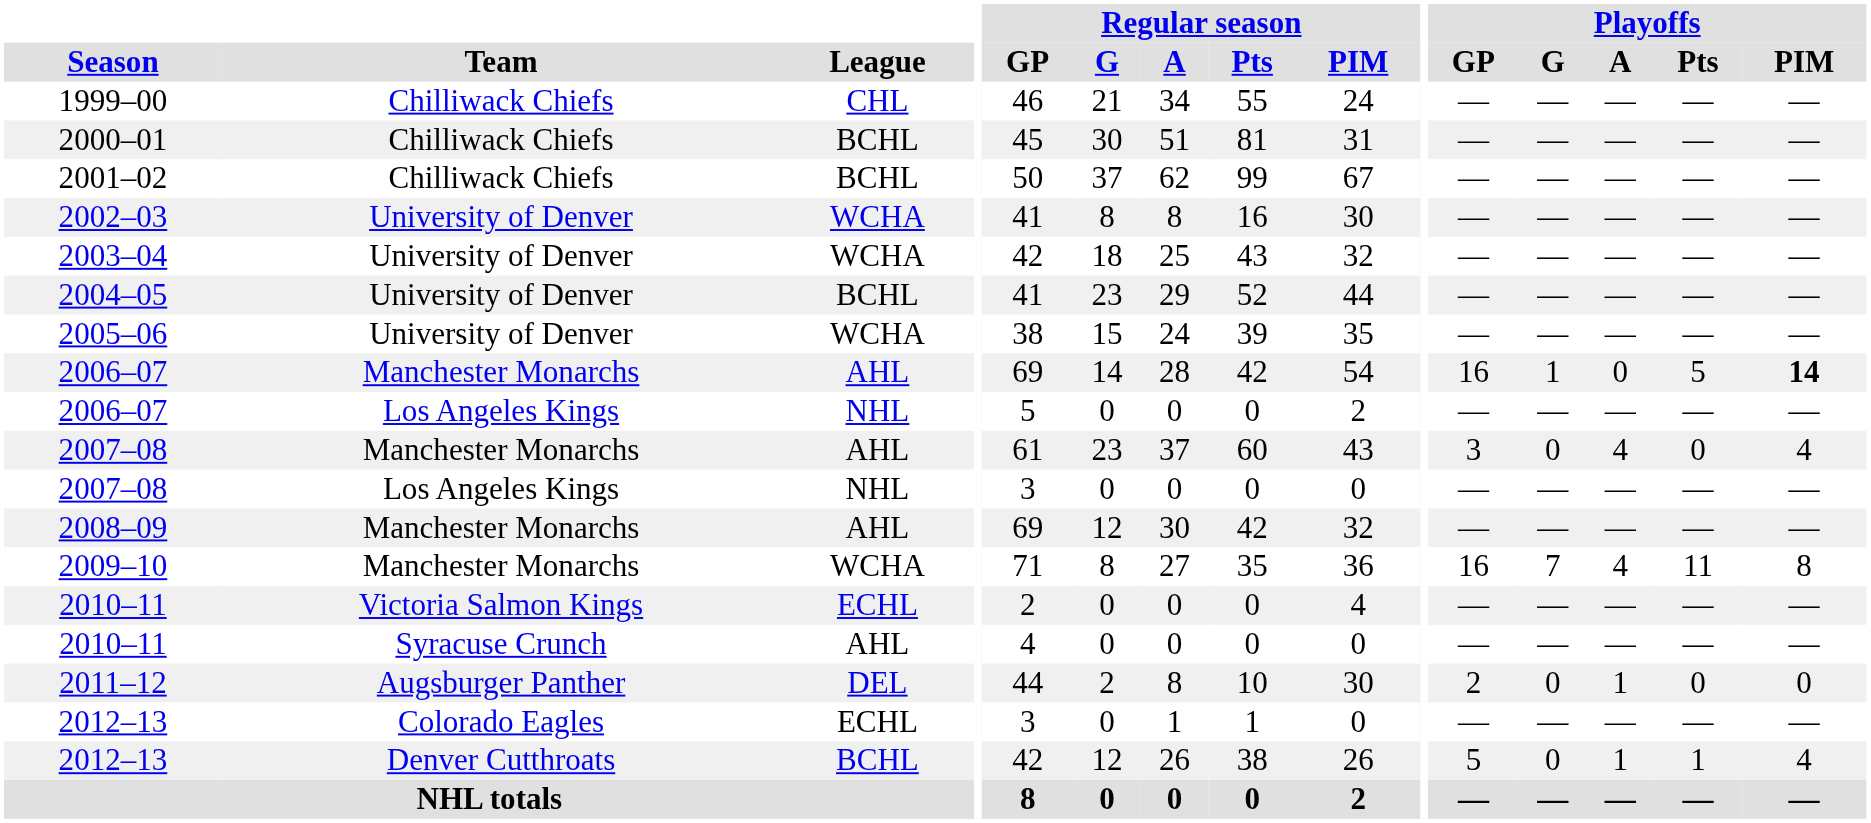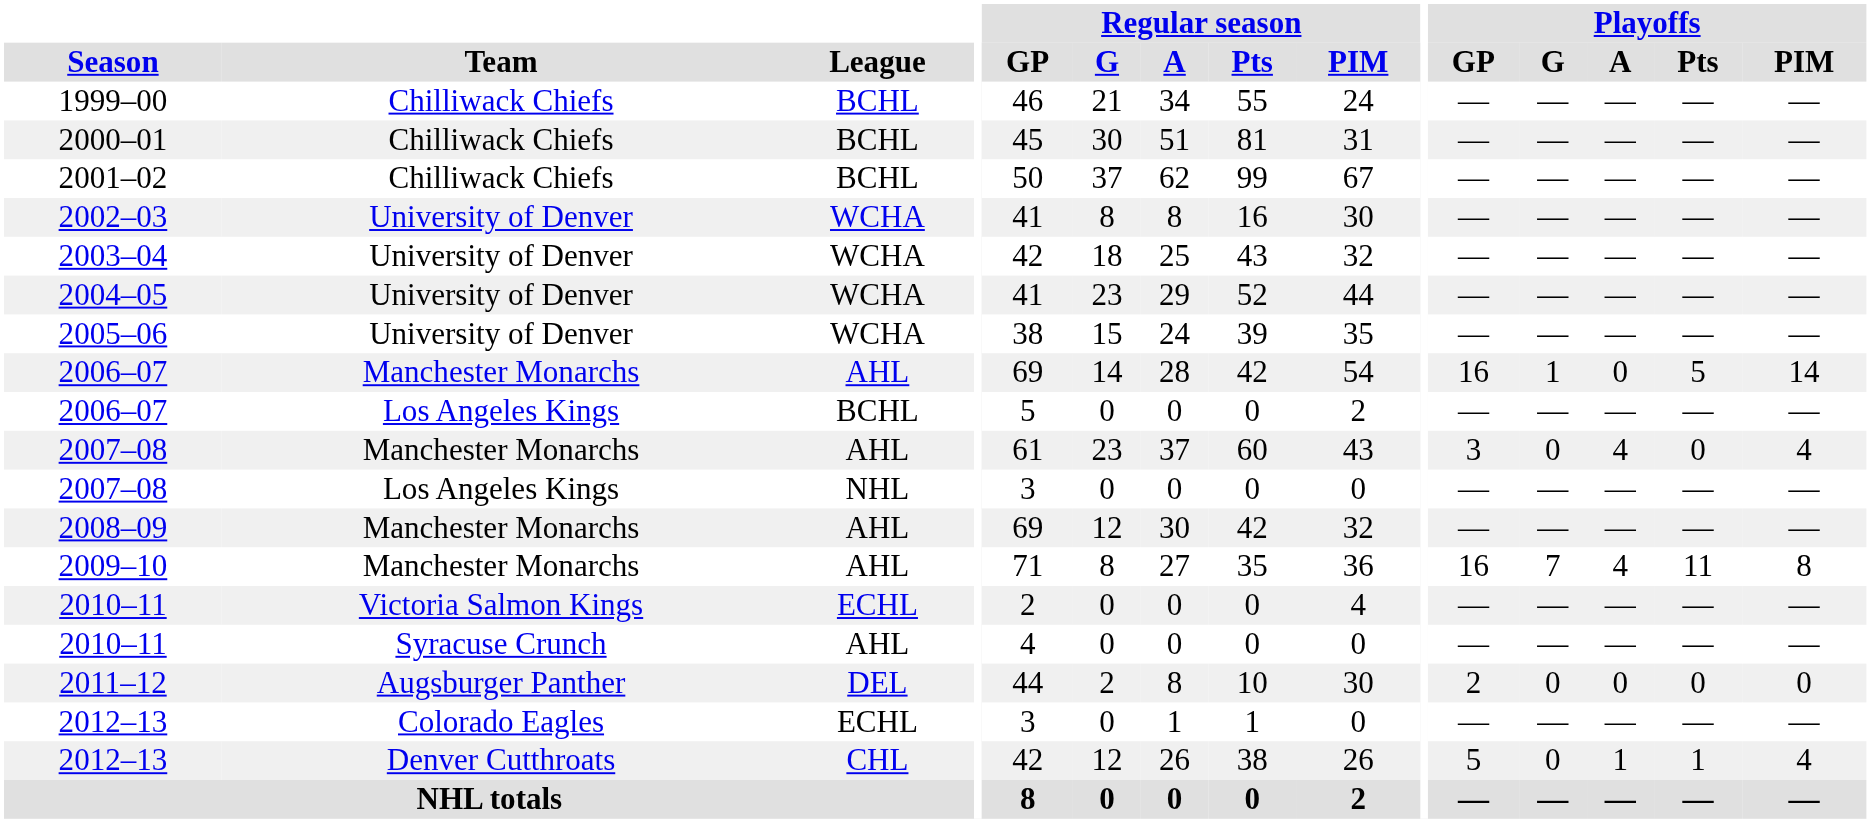1999–00 | League: CHL -> BCHL
2004–05 | League: BCHL -> WCHA
2006–07 / Manchester Monarchs | Playoffs / PIM: bold -> normal
2006–07 / Los Angeles Kings | League: NHL -> BCHL
2009–10 | League: WCHA -> AHL
2011–12 | Playoffs / A: 1 -> 0
2012–13 / Denver Cutthroats | League: BCHL -> CHL
